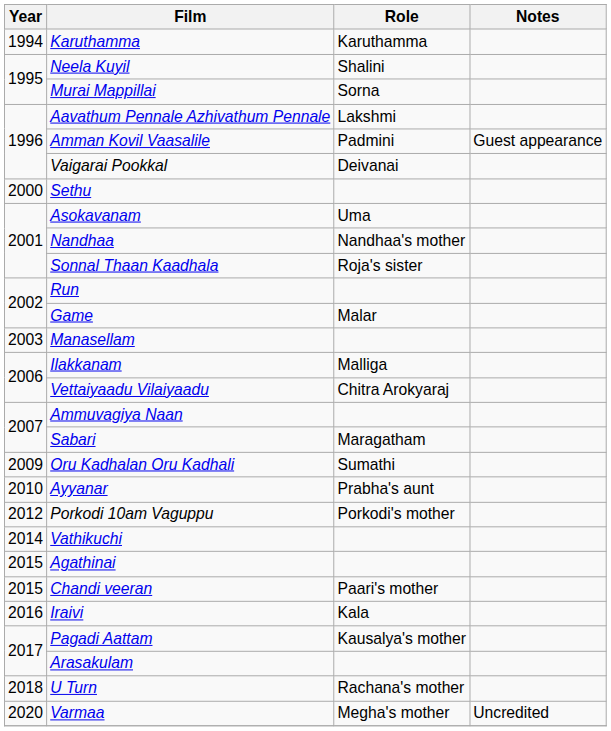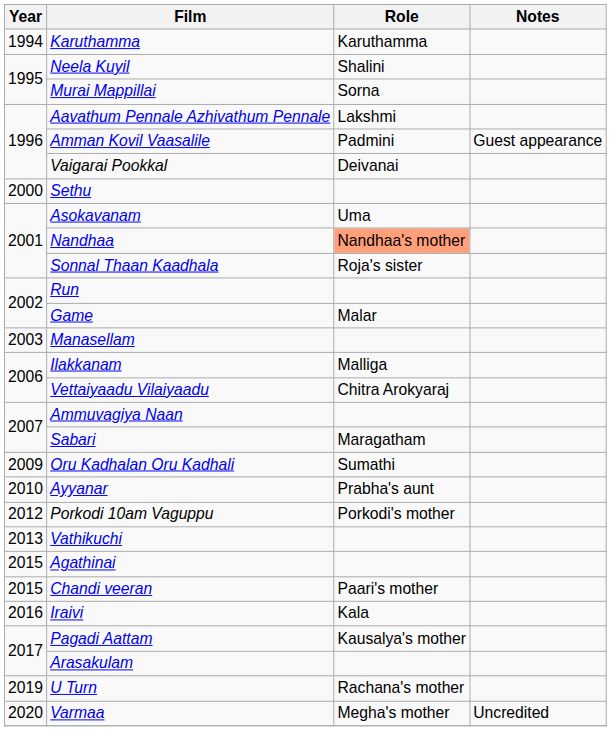Nandhaa | Role: no background -> lightsalmon background
Vathikuchi | Year: 2014 -> 2013
U Turn | Year: 2018 -> 2019
